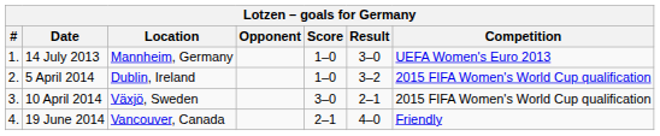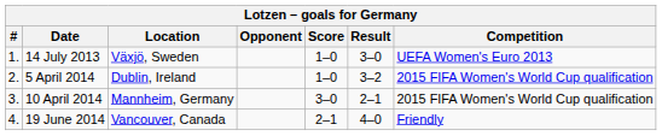14 July 2013 | Location: Mannheim, Germany -> Växjö, Sweden
10 April 2014 | Location: Växjö, Sweden -> Mannheim, Germany
